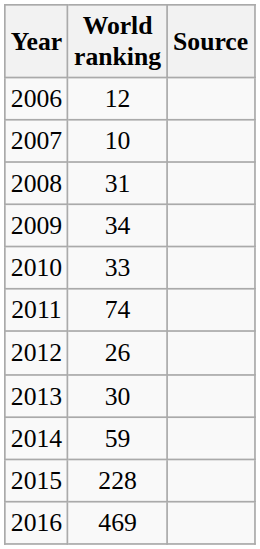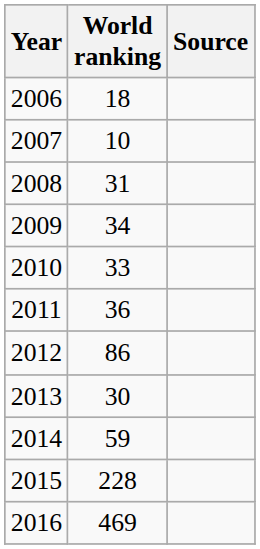2006 | World ranking: 12 -> 18
2011 | World ranking: 74 -> 36
2012 | World ranking: 26 -> 86
